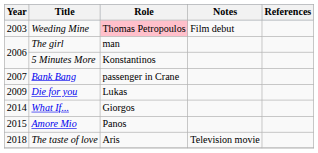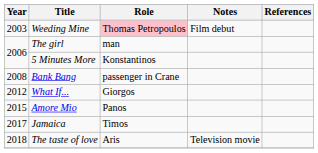Bank Bang | Year: 2007 -> 2008
- row: 2009 | Die for you | Lukas
What If... | Year: 2014 -> 2012
+ row: 2017 | Jamaica | Timos
